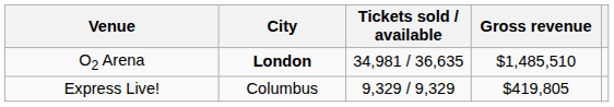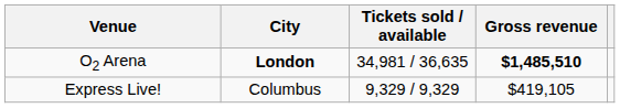O2 Arena | Gross revenue: normal -> bold
Express Live! | Gross revenue: $419,805 -> $419,105
